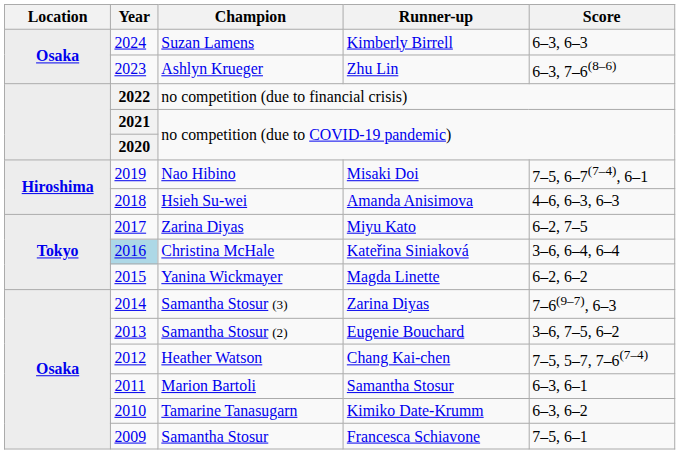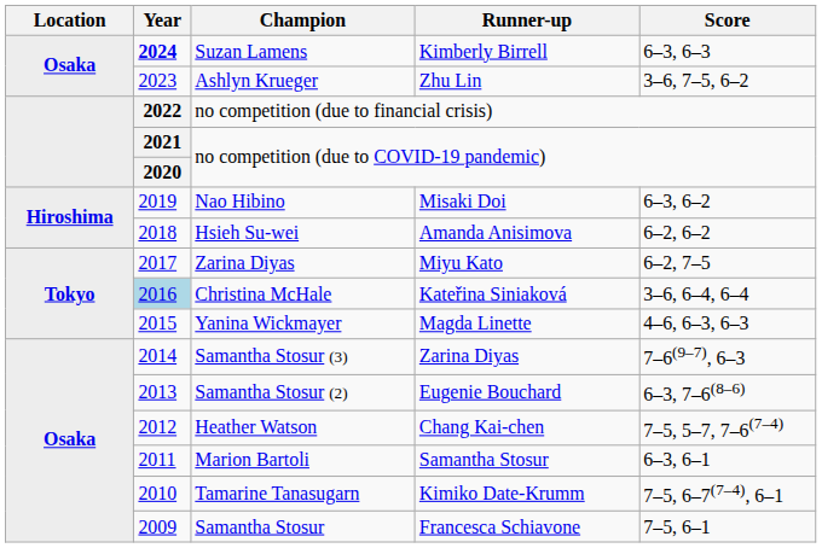Suzan Lamens | Year: normal -> bold
Ashlyn Krueger | Score: 6–3, 7–6(8–6) -> 3–6, 7–5, 6–2
Nao Hibino | Score: 7–5, 6–7(7–4), 6–1 -> 6–3, 6–2
Hsieh Su-wei | Score: 4–6, 6–3, 6–3 -> 6–2, 6–2
Yanina Wickmayer | Score: 6–2, 6–2 -> 4–6, 6–3, 6–3
Samantha Stosur (2) | Score: 3–6, 7–5, 6–2 -> 6–3, 7–6(8–6)
Tamarine Tanasugarn | Score: 6–3, 6–2 -> 7–5, 6–7(7–4), 6–1
